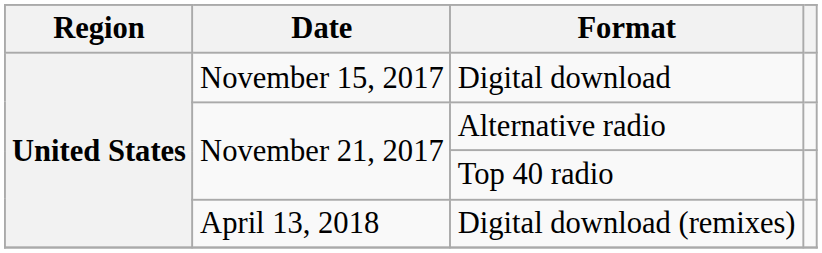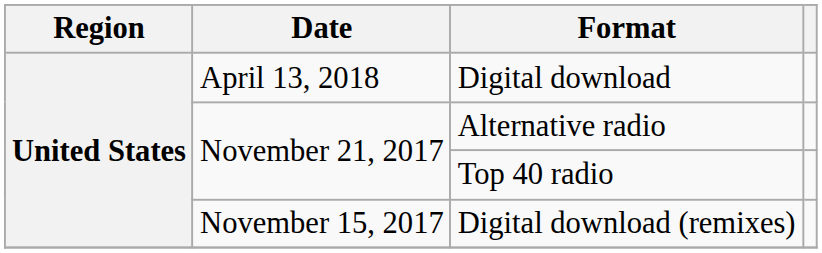Digital download | Date: November 15, 2017 -> April 13, 2018
Digital download (remixes) | Date: April 13, 2018 -> November 15, 2017
